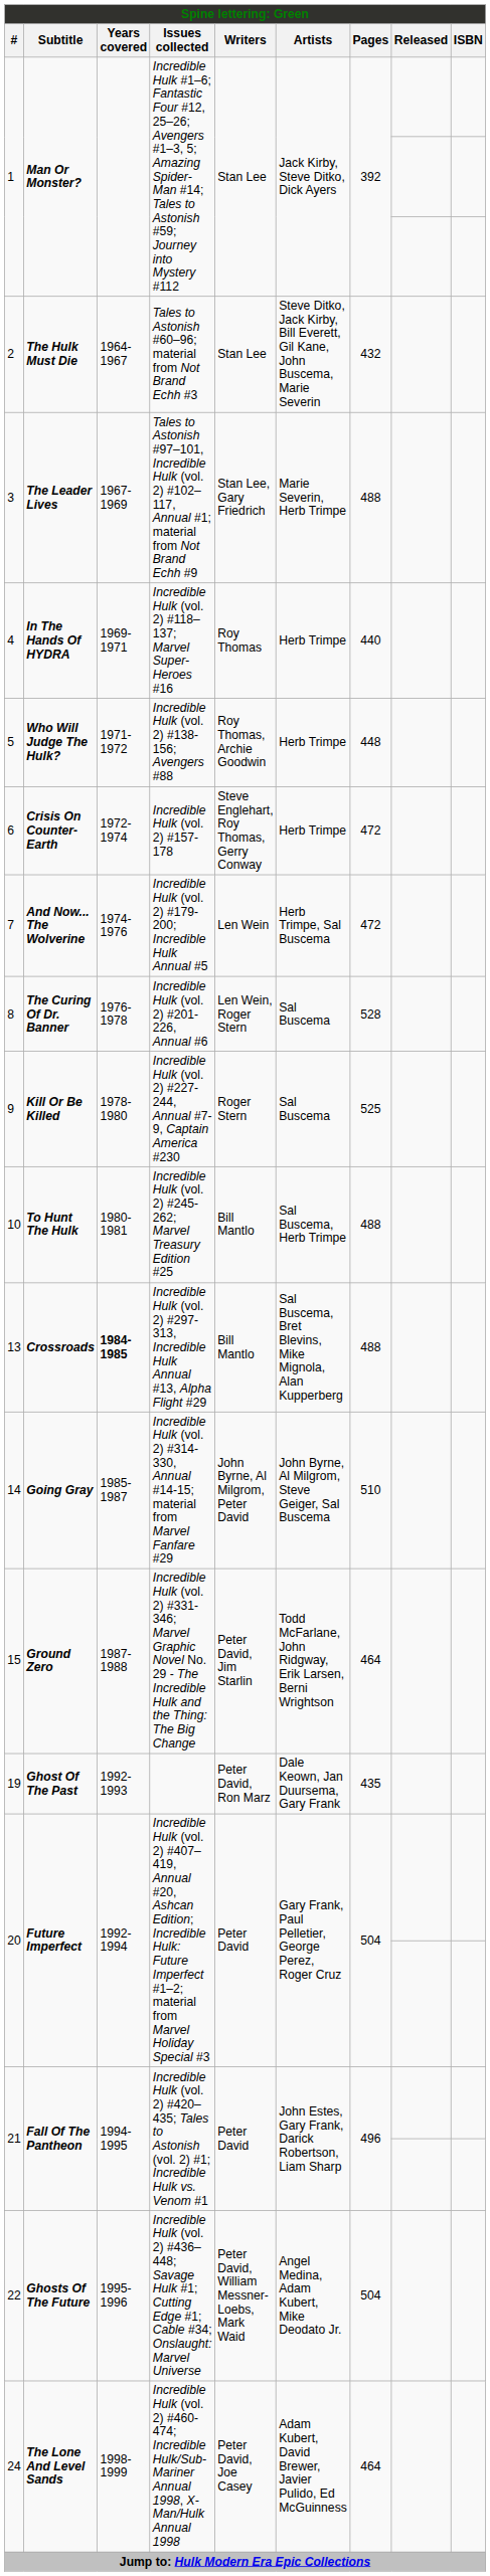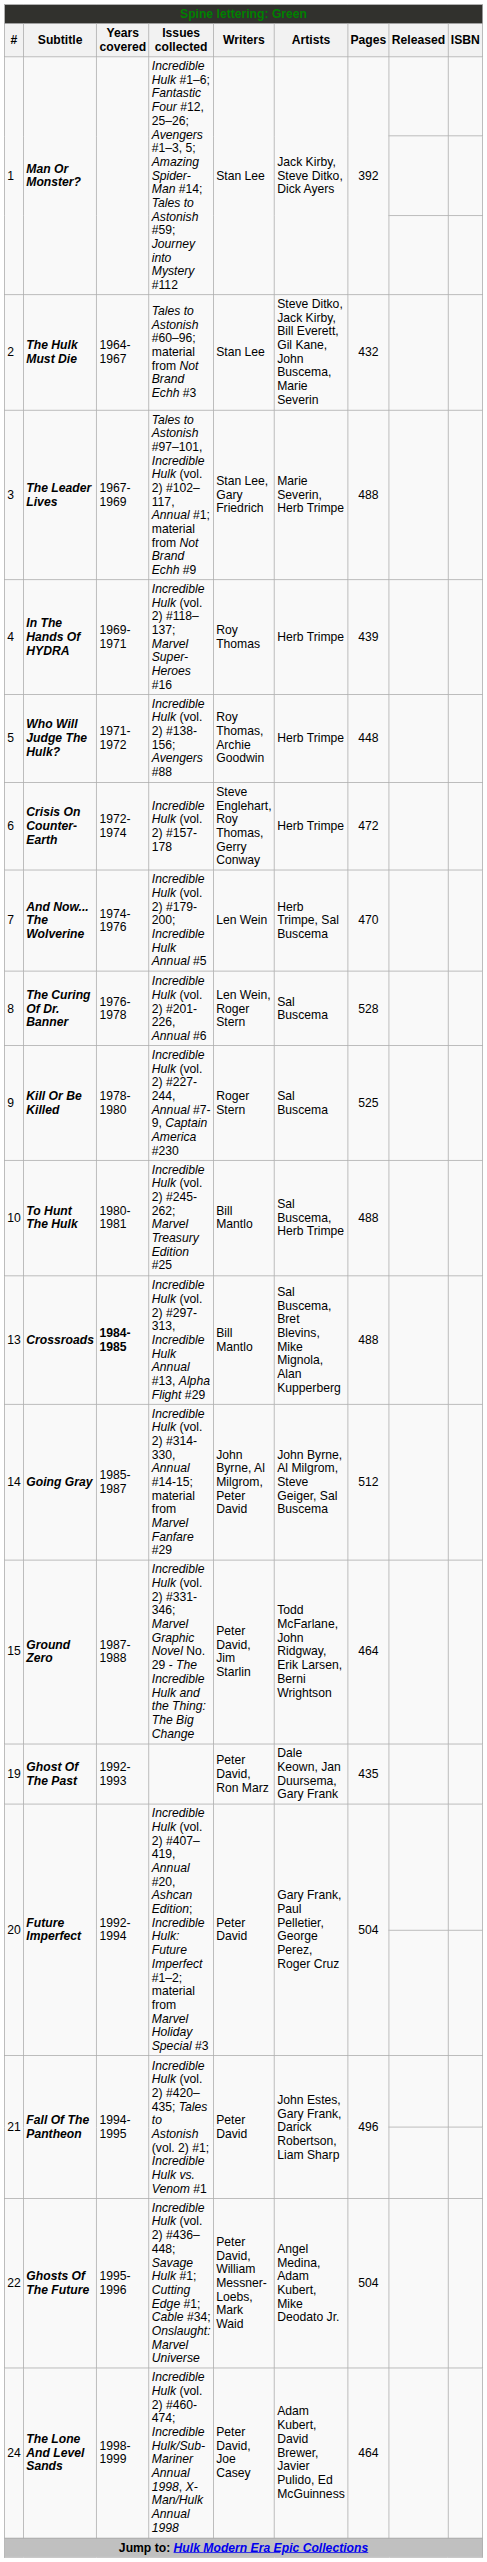4 | Pages: 440 -> 439
7 | Pages: 472 -> 470
14 | Pages: 510 -> 512
